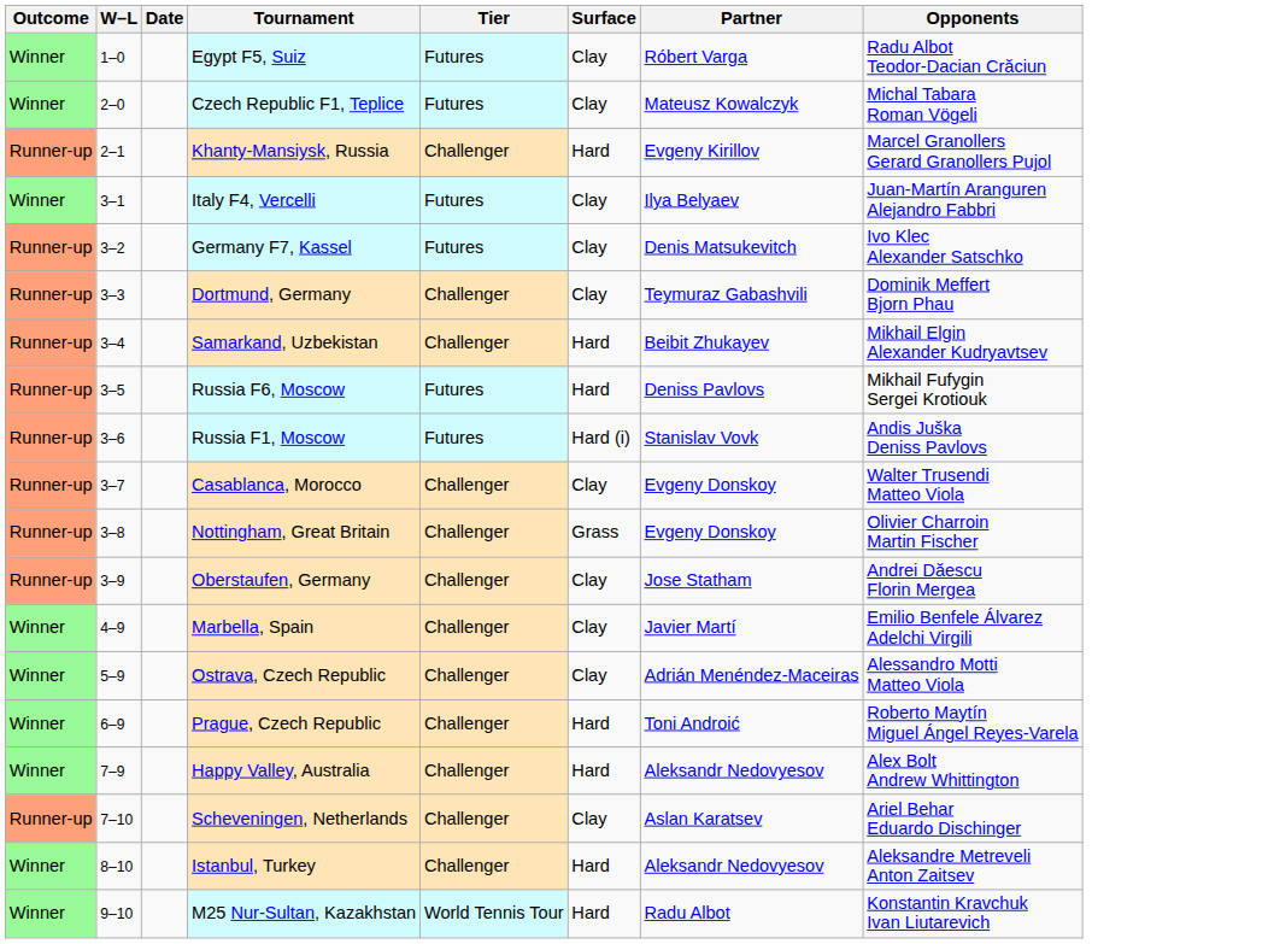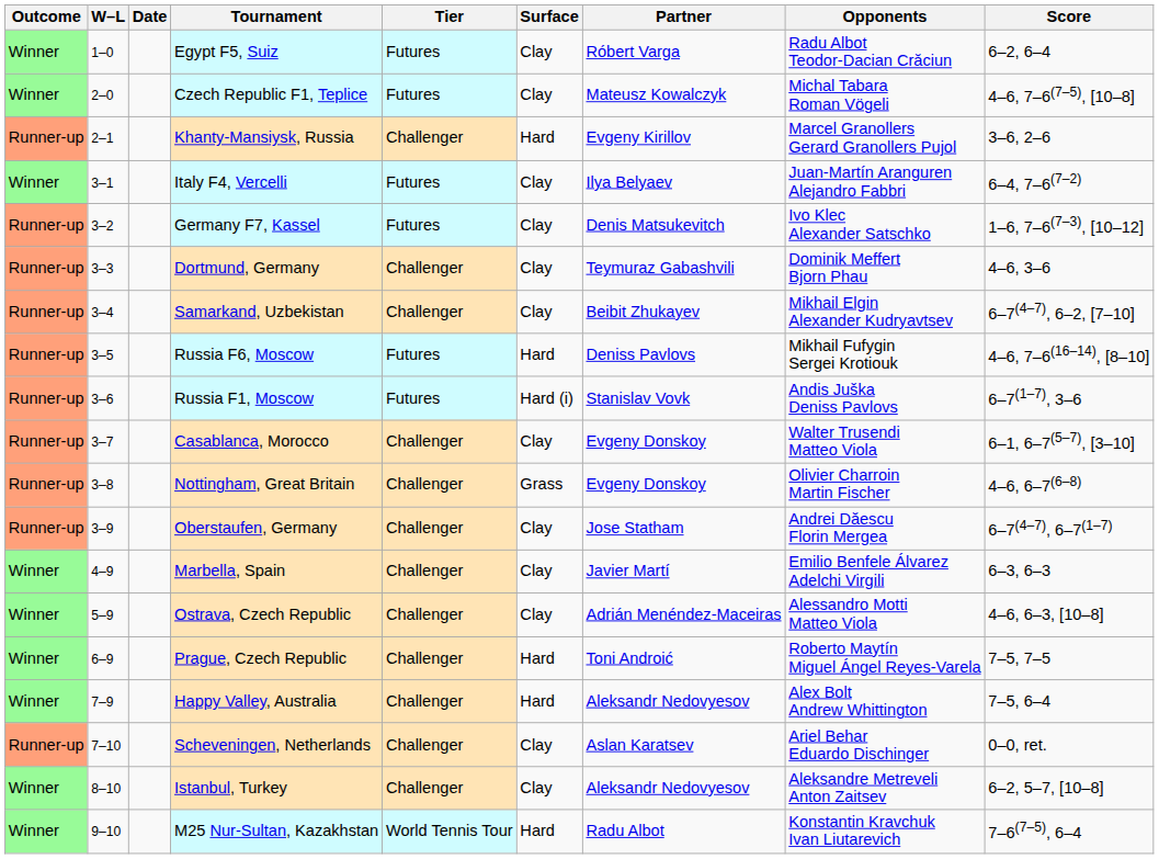+ column: Score | 6–2, 6–4 | 4–6, 7–6(7–5), [10–8] | 3–6, 2–6 | 6–4, 7–6(7–2) | 1–6, 7–6(7–3), [10–12] | 4–6, 3–6 | 6–7(4–7), 6–2, [7–10] | 4–6, 7–6(16–14), [8–10] | 6–7(1–7), 3–6 | 6–1, 6–7(5–7), [3–10] | 4–6, 6–7(6–8) | 6–7(4–7), 6–7(1–7) | 6–3, 6–3 | 4–6, 6–3, [10–8] | 7–5, 7–5 | 7–5, 6–4 | 0–0, ret. | 6–2, 5–7, [10–8] | 7–6(7–5), 6–4
Samarkand, Uzbekistan | Surface: Hard -> Clay
Istanbul, Turkey | Surface: Hard -> Clay
